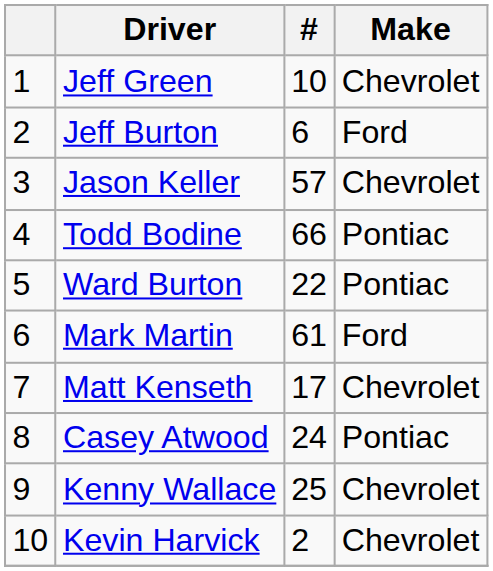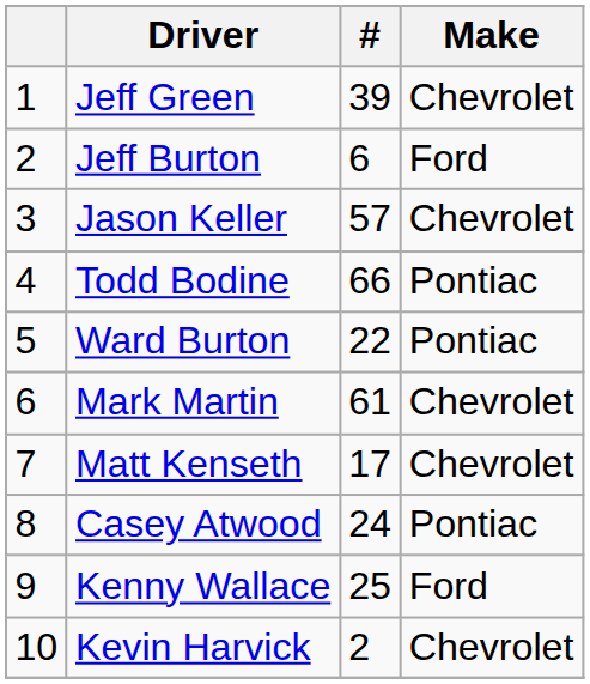Jeff Green | #: 10 -> 39
Mark Martin | Make: Ford -> Chevrolet
Kenny Wallace | Make: Chevrolet -> Ford
